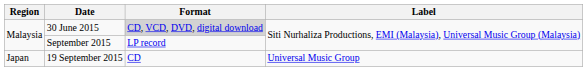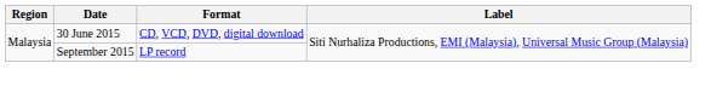30 June 2015 | Format: lightgrey background -> no background
- row: Japan | 19 September 2015 | CD | Universal Music Group
